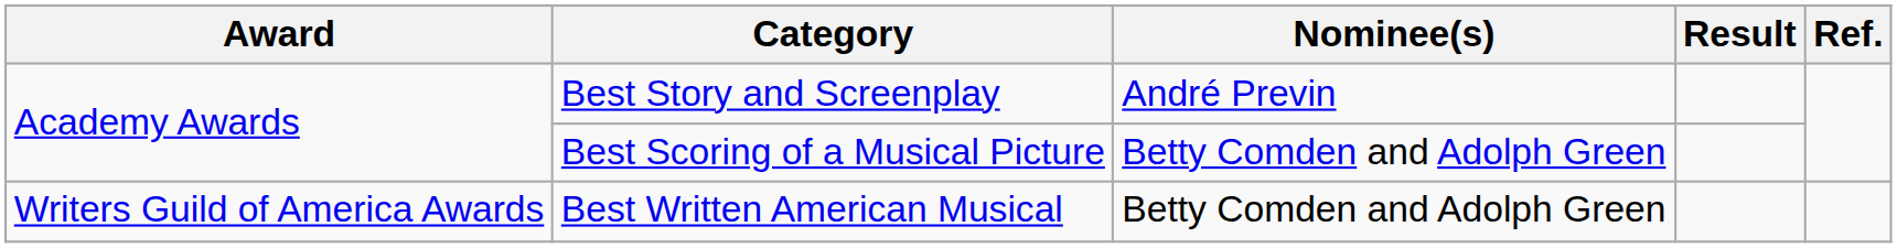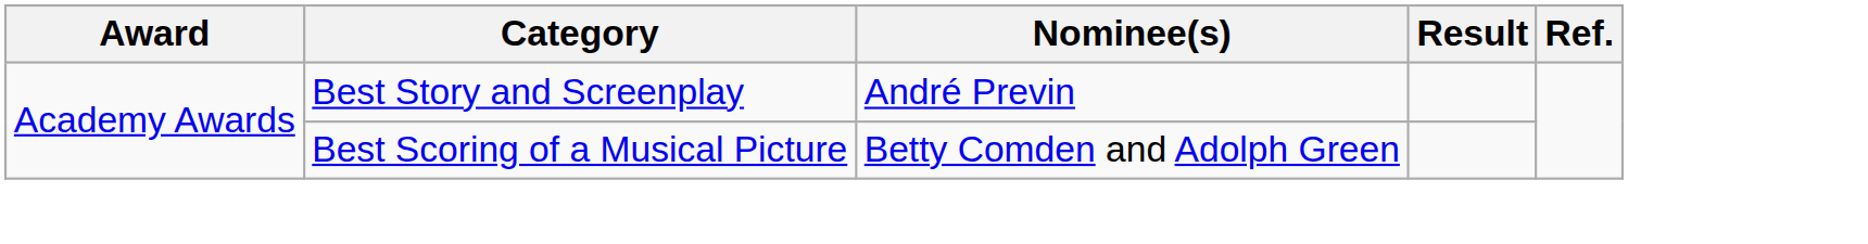- row: Writers Guild of America Awards | Best Written American Musical | Betty Comden and Adolph Green
